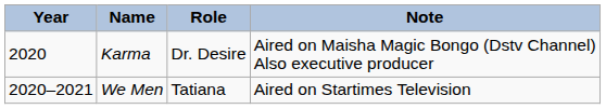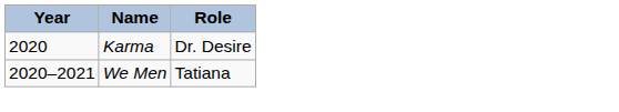- column: Note | Aired on Maisha Magic Bongo (Dstv Channel) Also executive producer | Aired on Startimes Television
